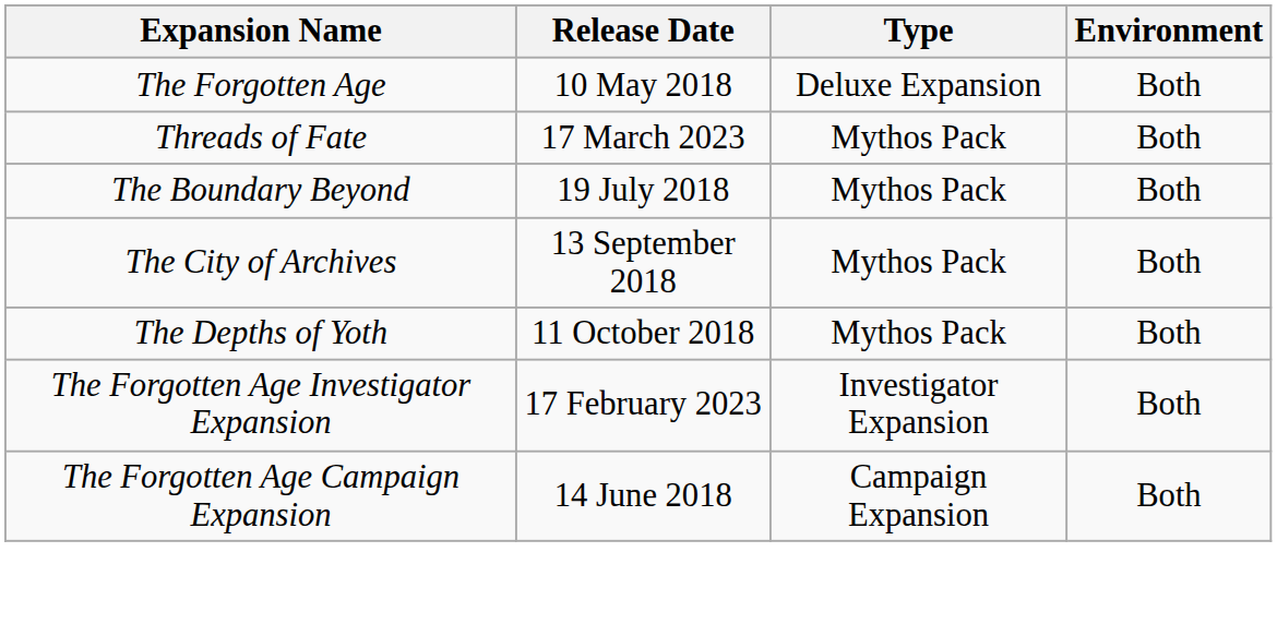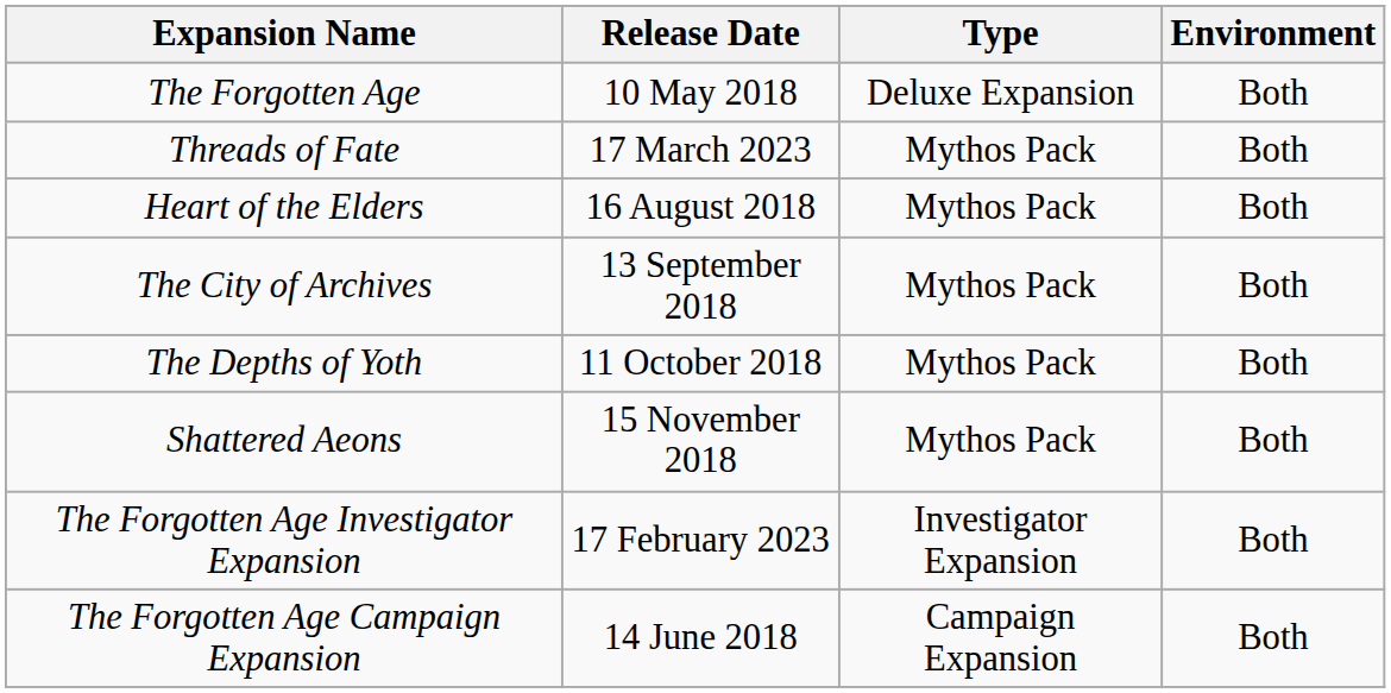- row: The Boundary Beyond | 19 July 2018 | Mythos Pack | Both
+ row: Heart of the Elders | 16 August 2018 | Mythos Pack | Both
+ row: Shattered Aeons | 15 November 2018 | Mythos Pack | Both
